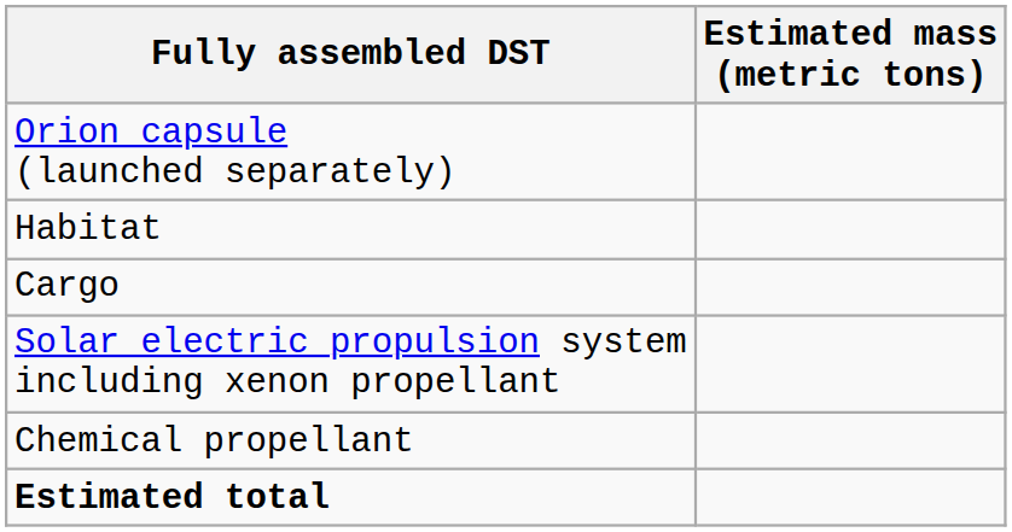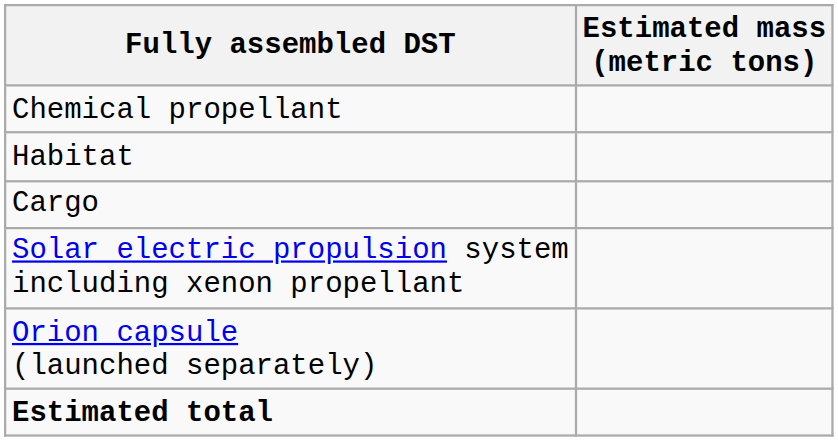rows swapped: Orion capsule (launched separately) <-> Chemical propellant
